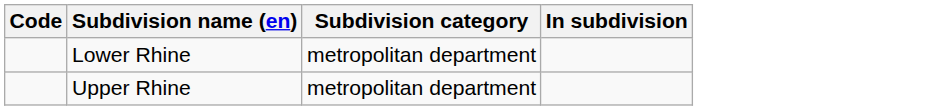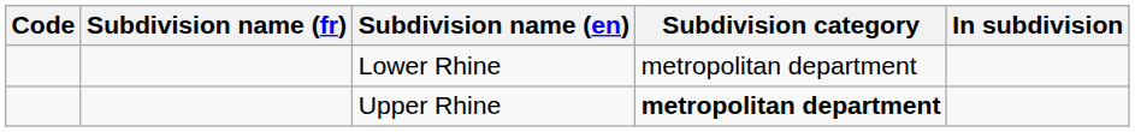+ column: Subdivision name (fr)
Upper Rhine | Subdivision category: normal -> bold
